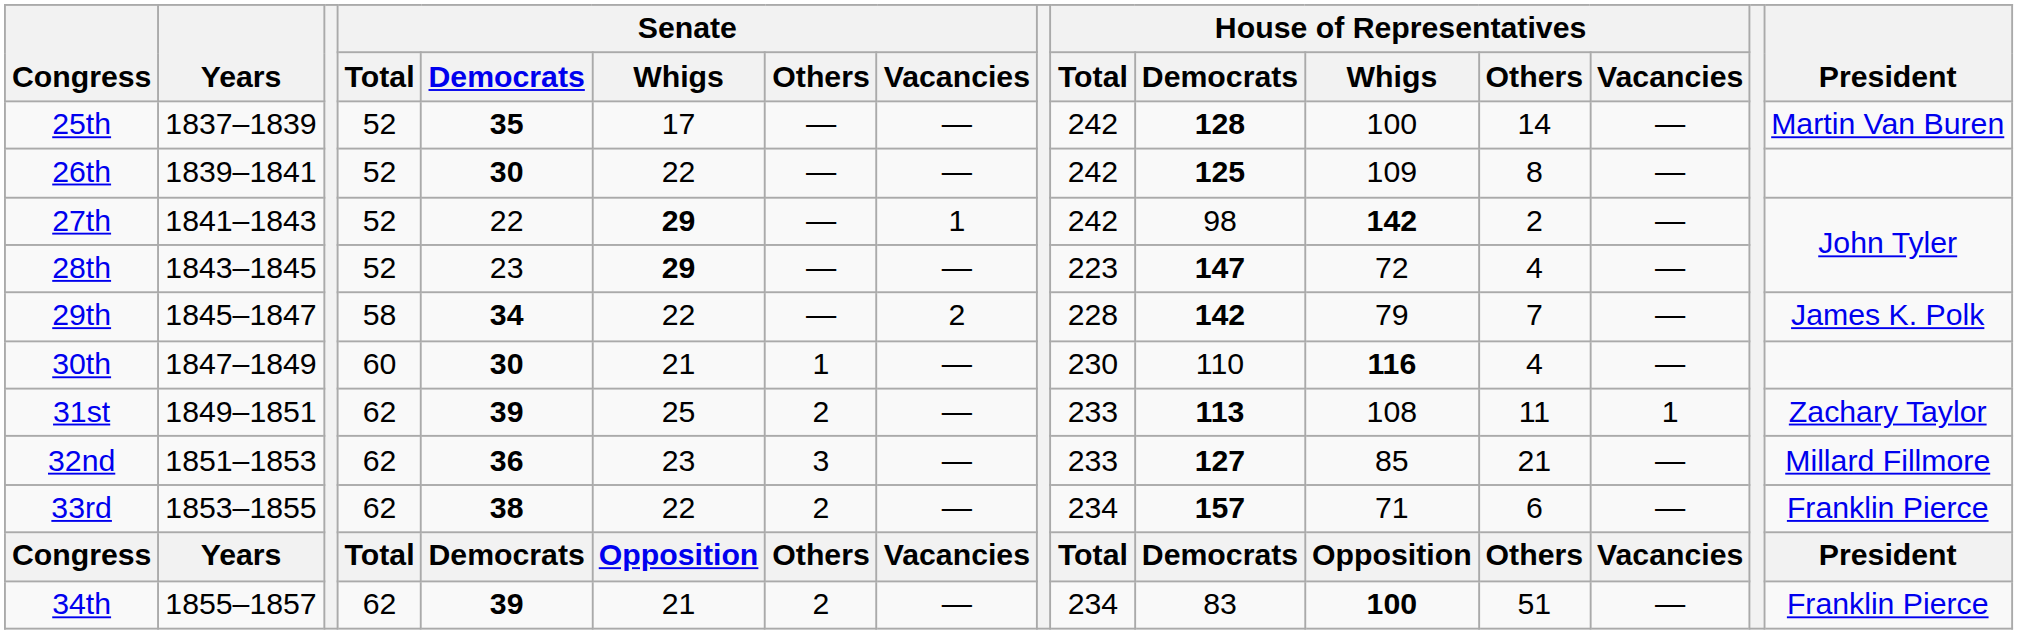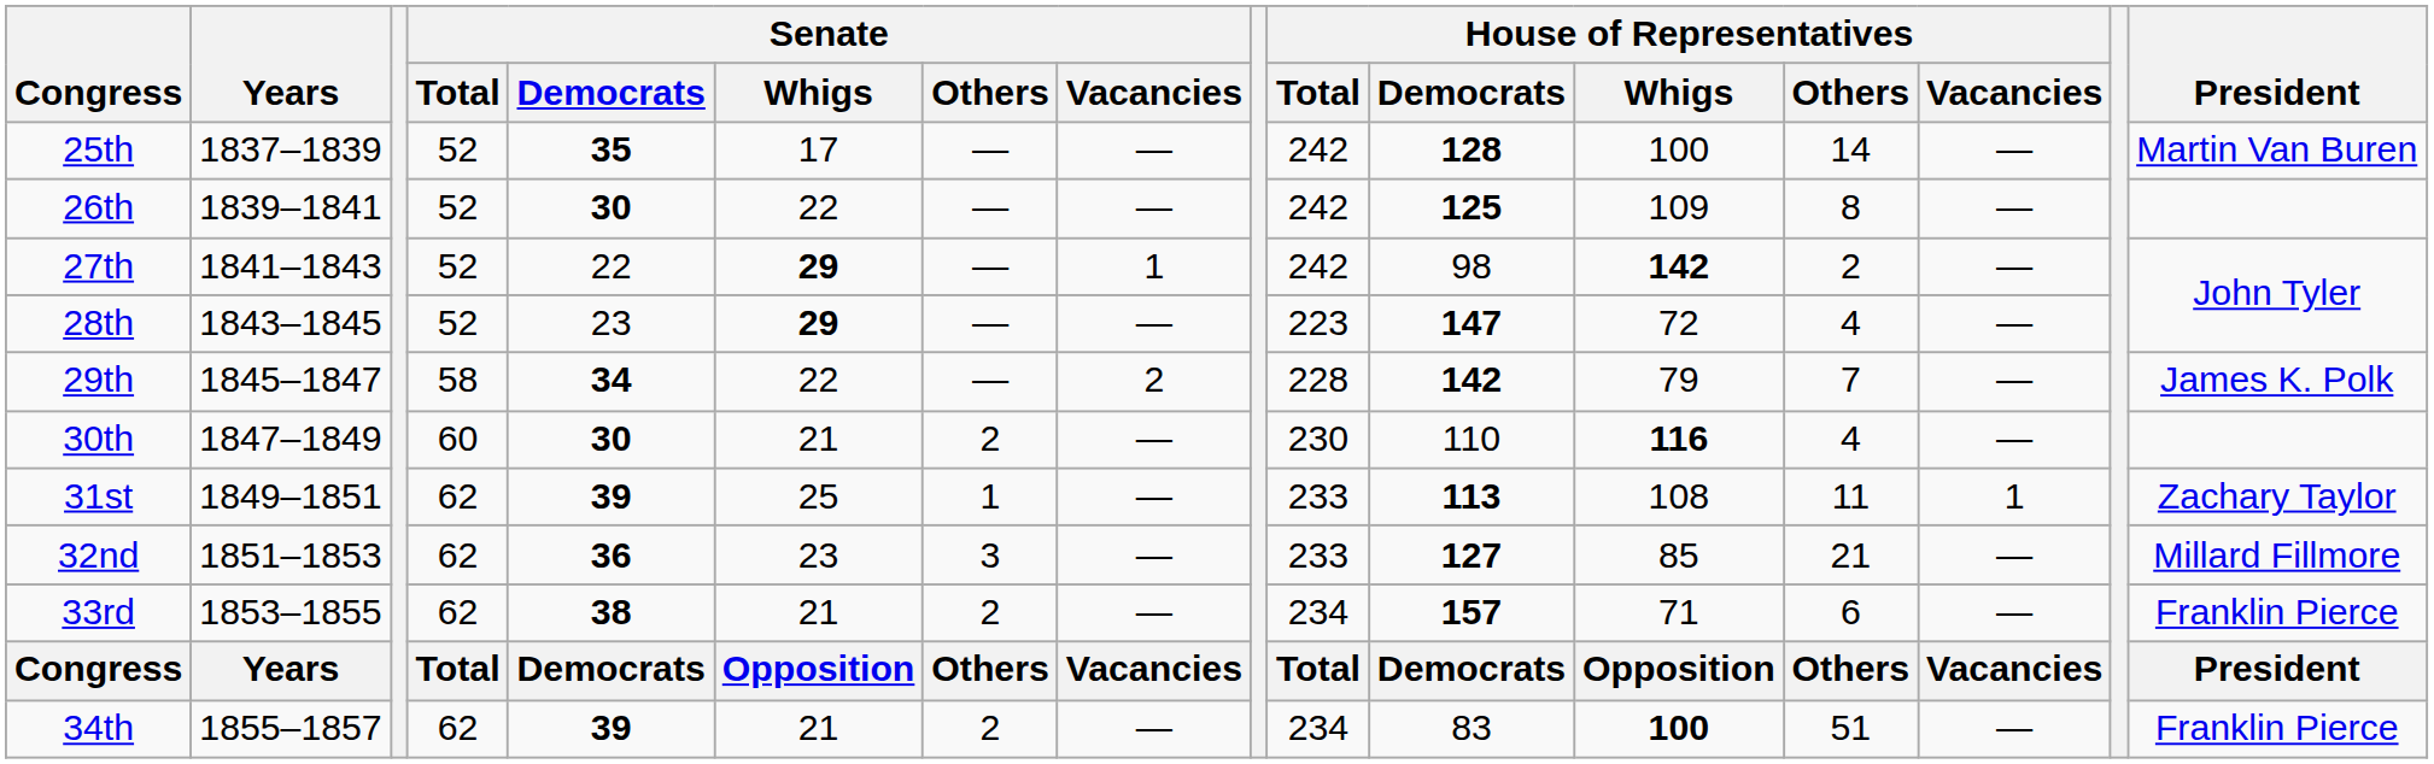30th | Senate / Others: 1 -> 2
31st | Senate / Others: 2 -> 1
33rd | Senate / Whigs: 22 -> 21
